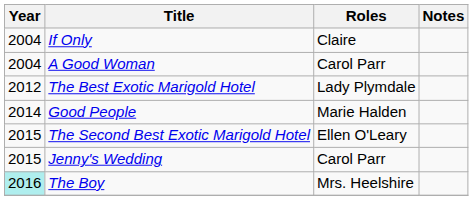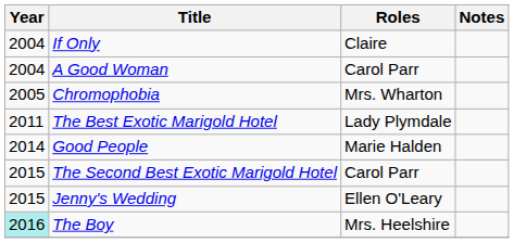+ row: 2005 | Chromophobia | Mrs. Wharton
The Best Exotic Marigold Hotel | Year: 2012 -> 2011
The Second Best Exotic Marigold Hotel | Roles: Ellen O'Leary -> Carol Parr
Jenny's Wedding | Roles: Carol Parr -> Ellen O'Leary
